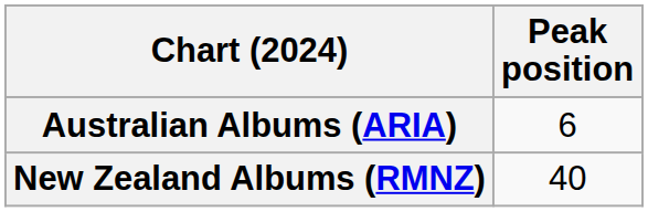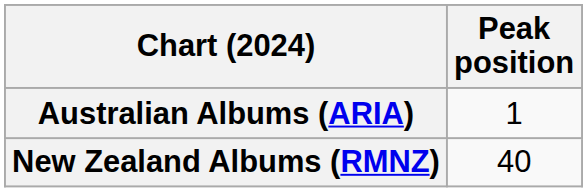Australian Albums (ARIA) | Peak position: 6 -> 1
